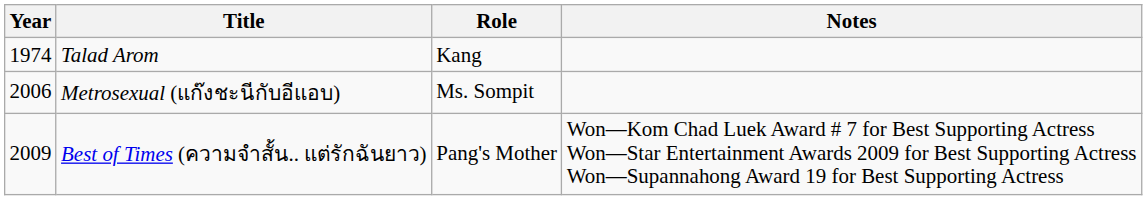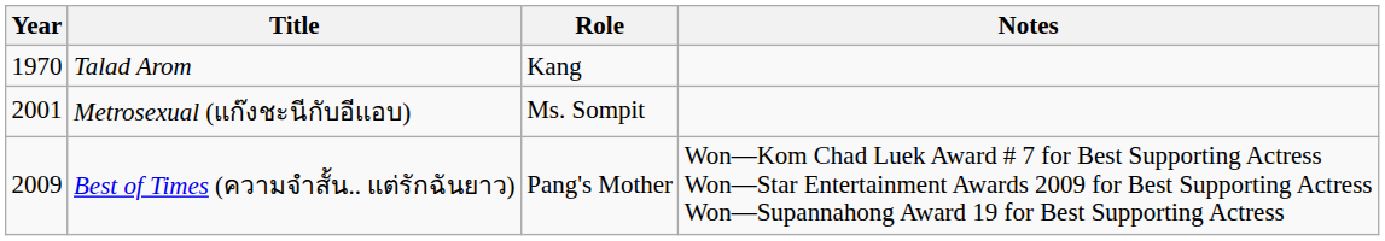Talad Arom | Year: 1974 -> 1970
Metrosexual (แก๊งชะนีกับอีแอบ) | Year: 2006 -> 2001
